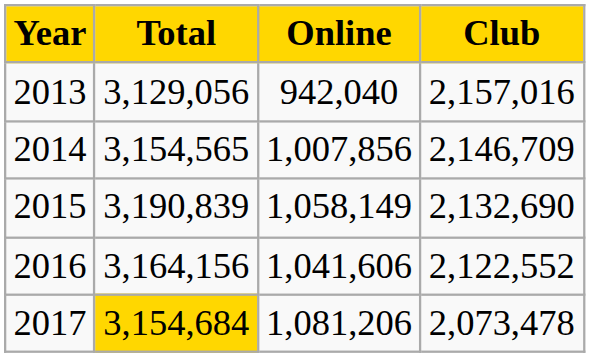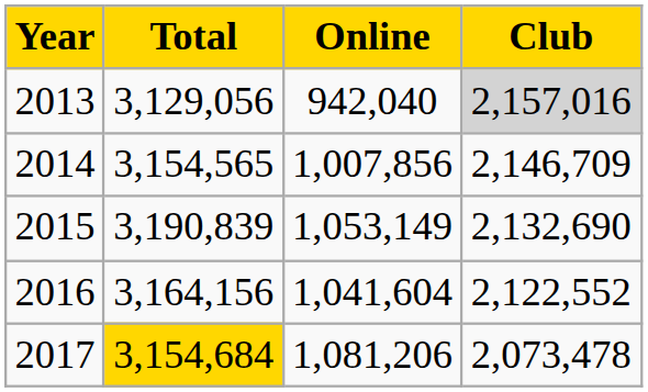2013 | Club: no background -> lightgrey background
2015 | Online: 1,058,149 -> 1,053,149
2016 | Online: 1,041,606 -> 1,041,604
